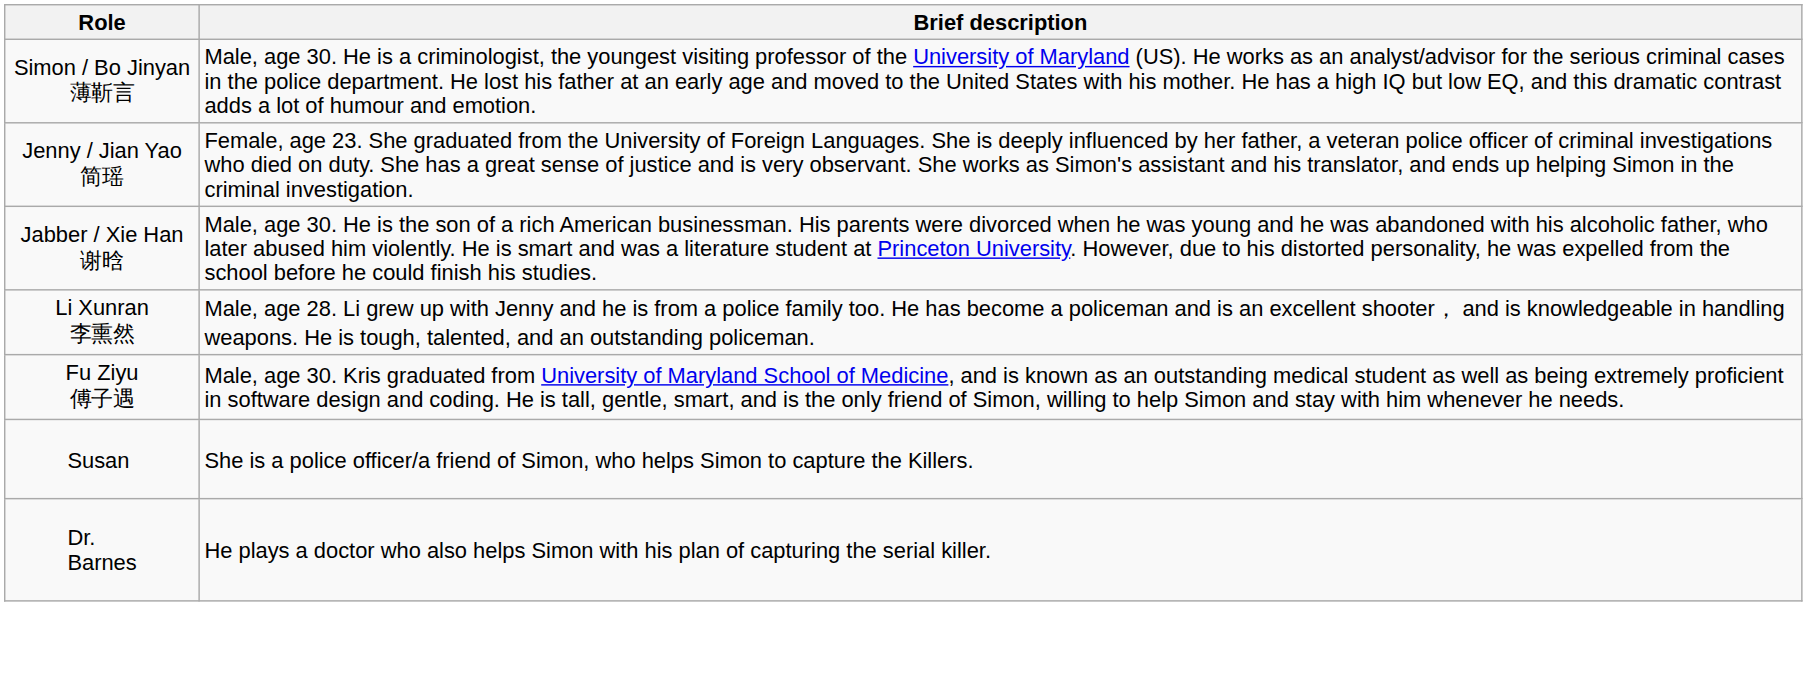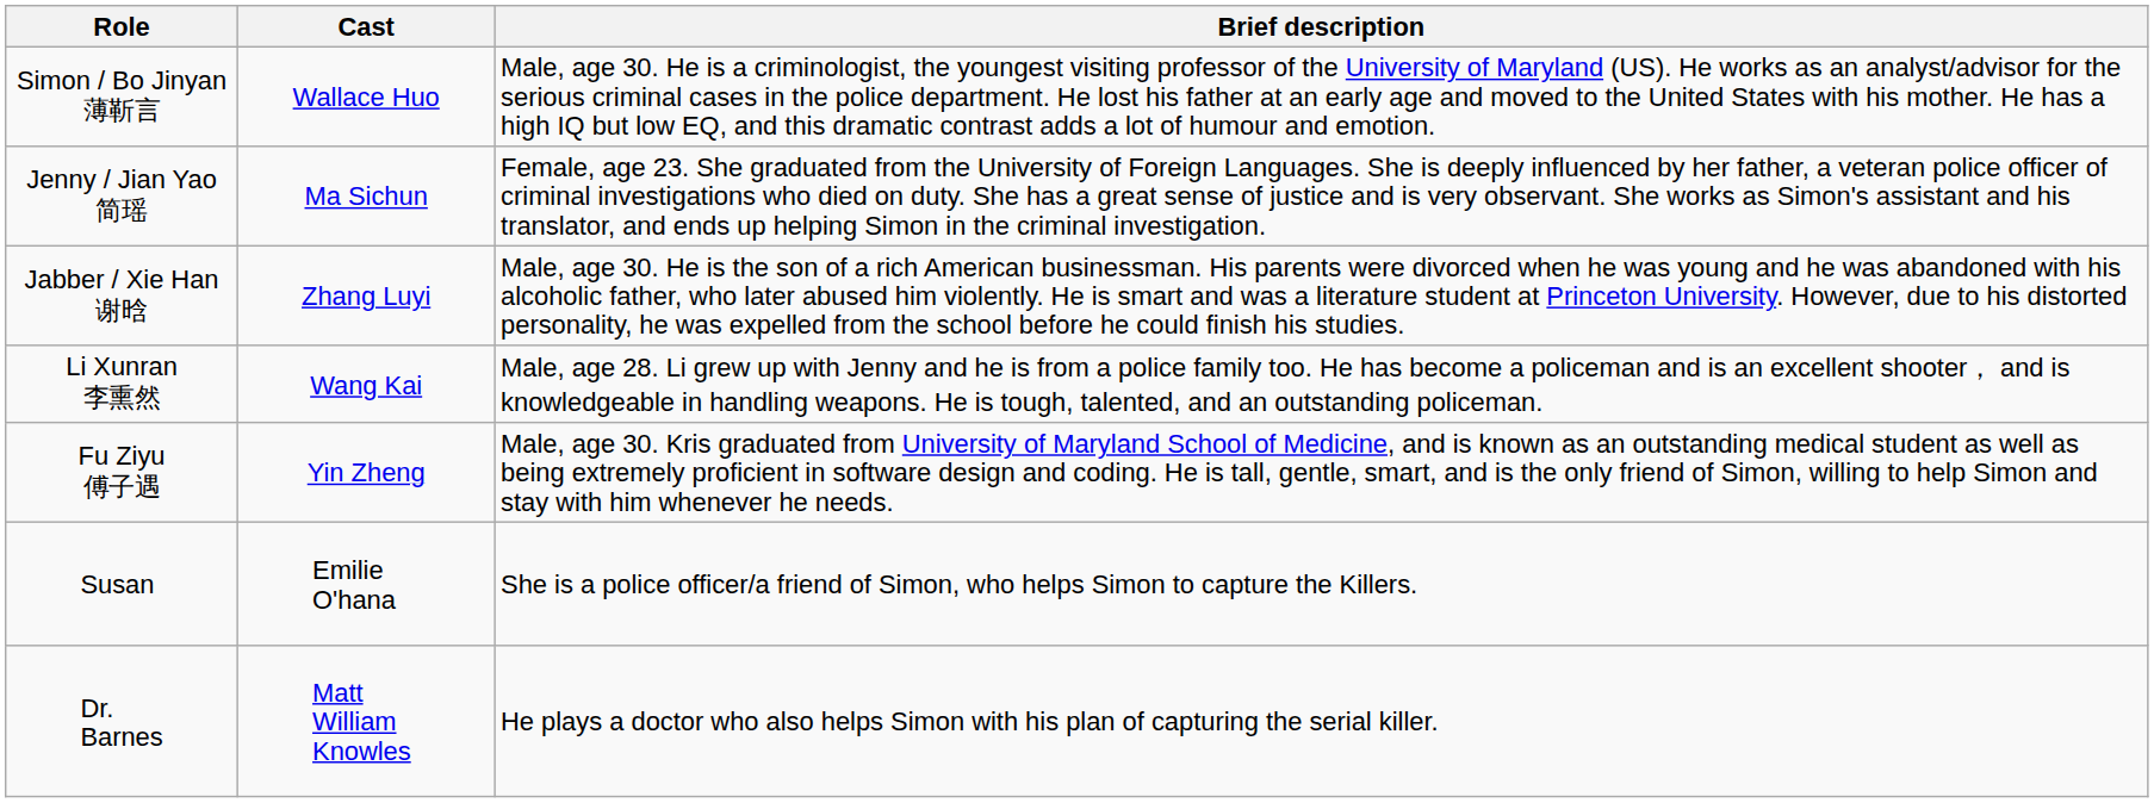+ column: Cast | Wallace Huo | Ma Sichun | Zhang Luyi | Wang Kai | Yin Zheng | Emilie O'hana | Matt William Knowles
